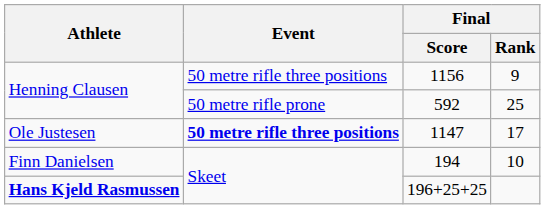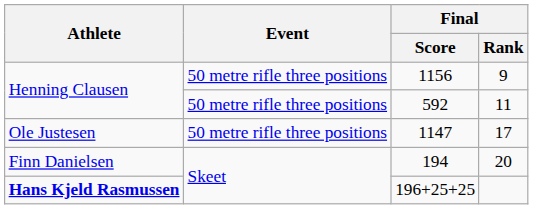592 | Event: 50 metre rifle prone -> 50 metre rifle three positions
592 | Final / Rank: 25 -> 11
1147 | Event: bold -> normal
194 | Final / Rank: 10 -> 20
